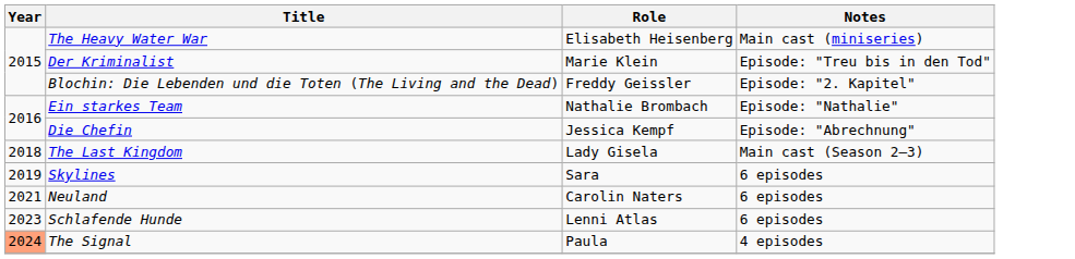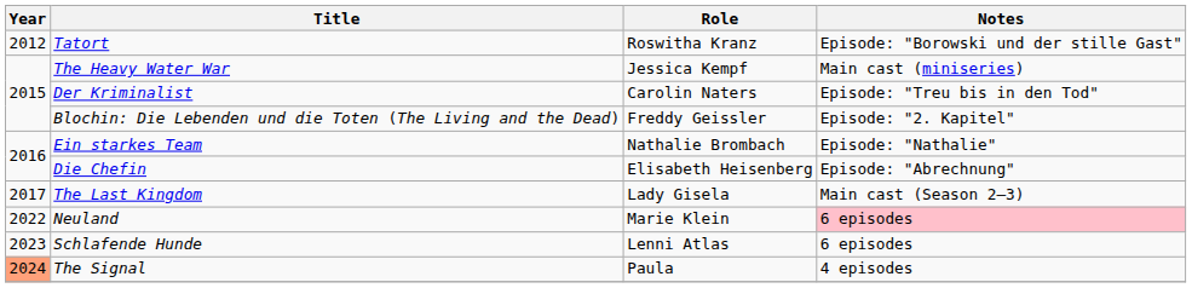+ row: 2012 | Tatort | Roswitha Kranz | Episode: "Borowski und der stille Gast"
The Heavy Water War | Role: Elisabeth Heisenberg -> Jessica Kempf
Der Kriminalist | Role: Marie Klein -> Carolin Naters
Die Chefin | Role: Jessica Kempf -> Elisabeth Heisenberg
The Last Kingdom | Year: 2018 -> 2017
- row: 2019 | Skylines | Sara | 6 episodes
Neuland | Year: 2021 -> 2022
Neuland | Role: Carolin Naters -> Marie Klein
Neuland | Notes: no background -> pink background
